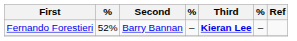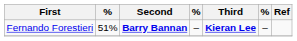Fernando Forestieri | column 2: 52% -> 51%
Fernando Forestieri | Second: normal -> bold
